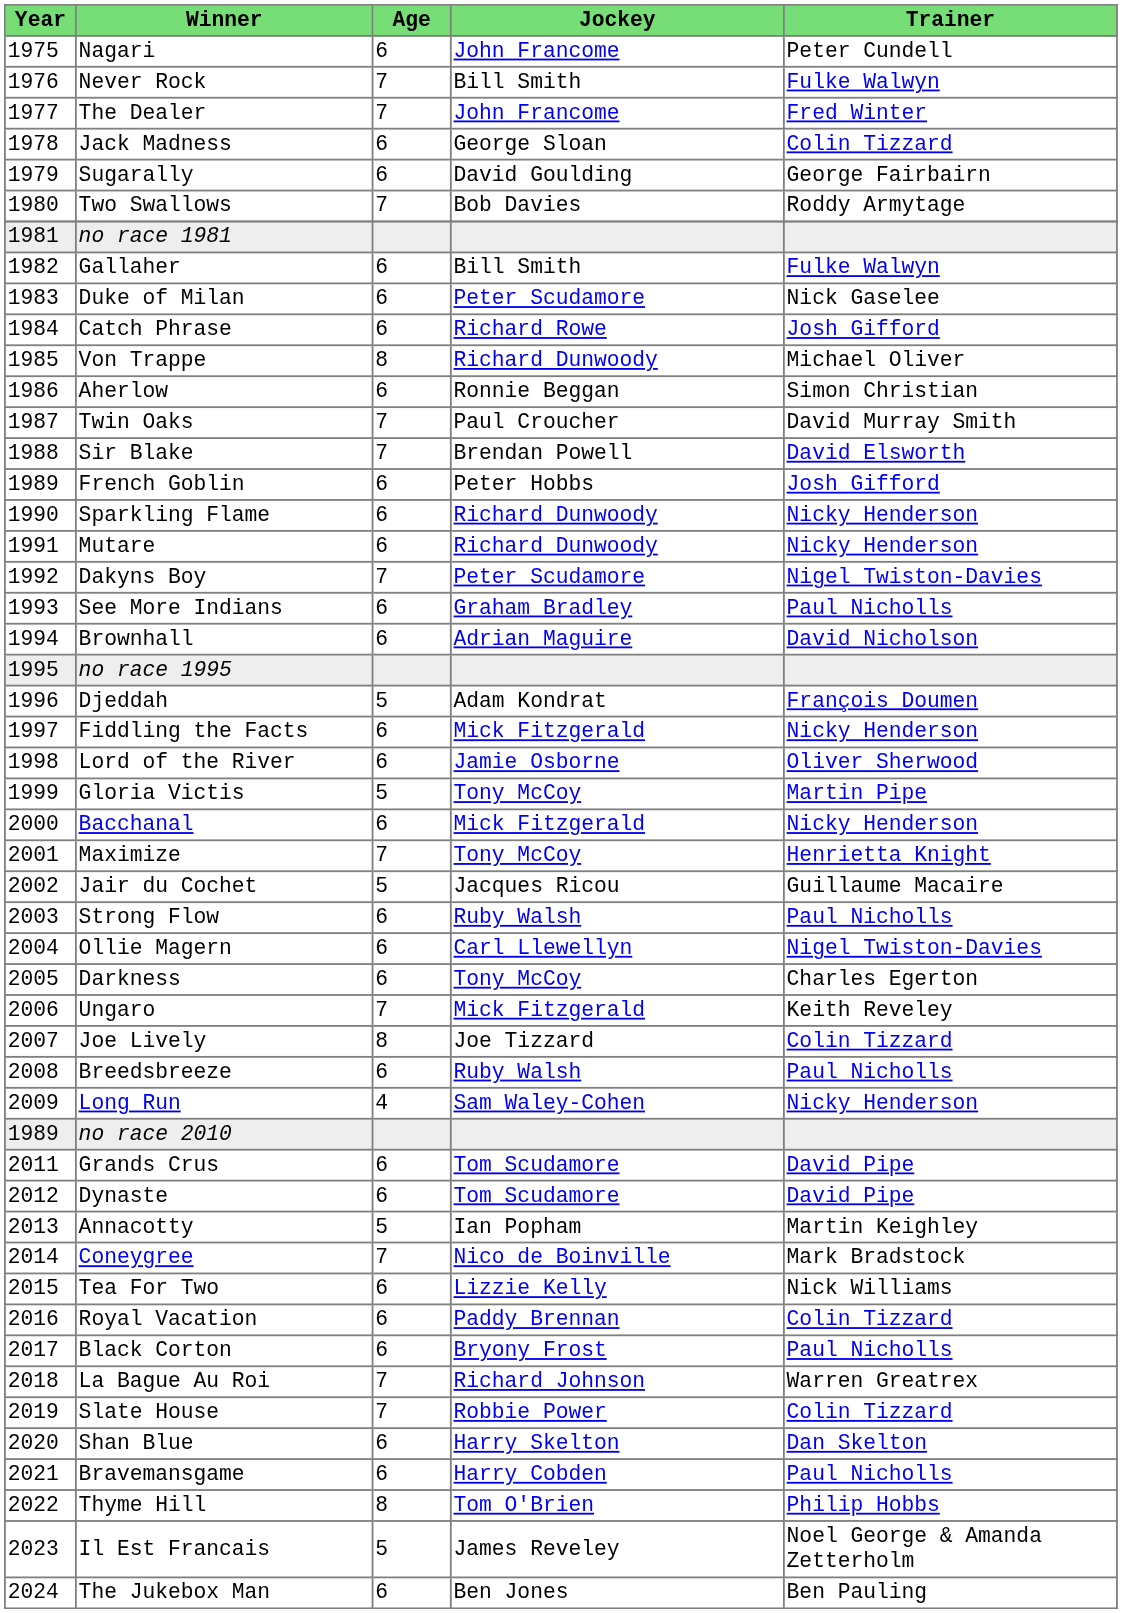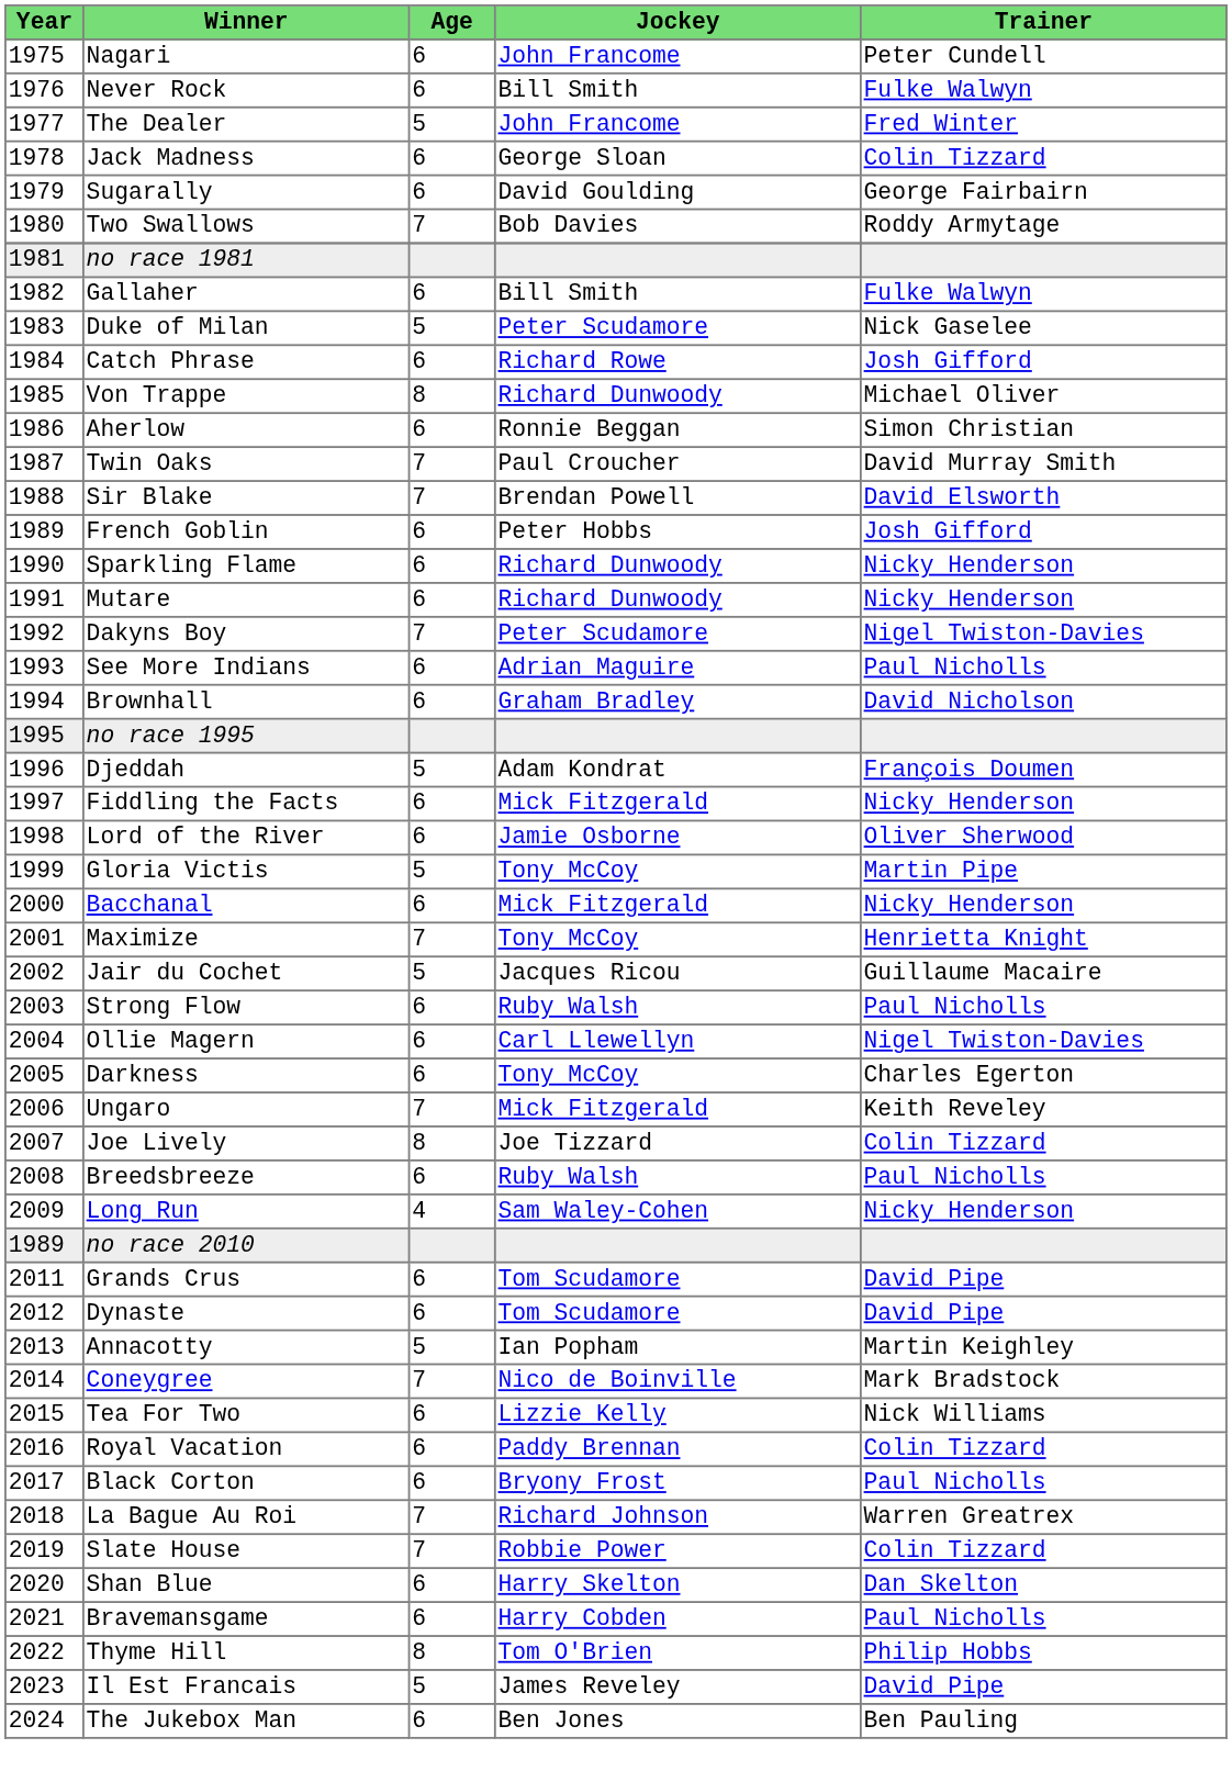Never Rock | Age: 7 -> 6
The Dealer | Age: 7 -> 5
Duke of Milan | Age: 6 -> 5
See More Indians | Jockey: Graham Bradley -> Adrian Maguire
Brownhall | Jockey: Adrian Maguire -> Graham Bradley
Il Est Francais | Trainer: Noel George & Amanda Zetterholm -> David Pipe
